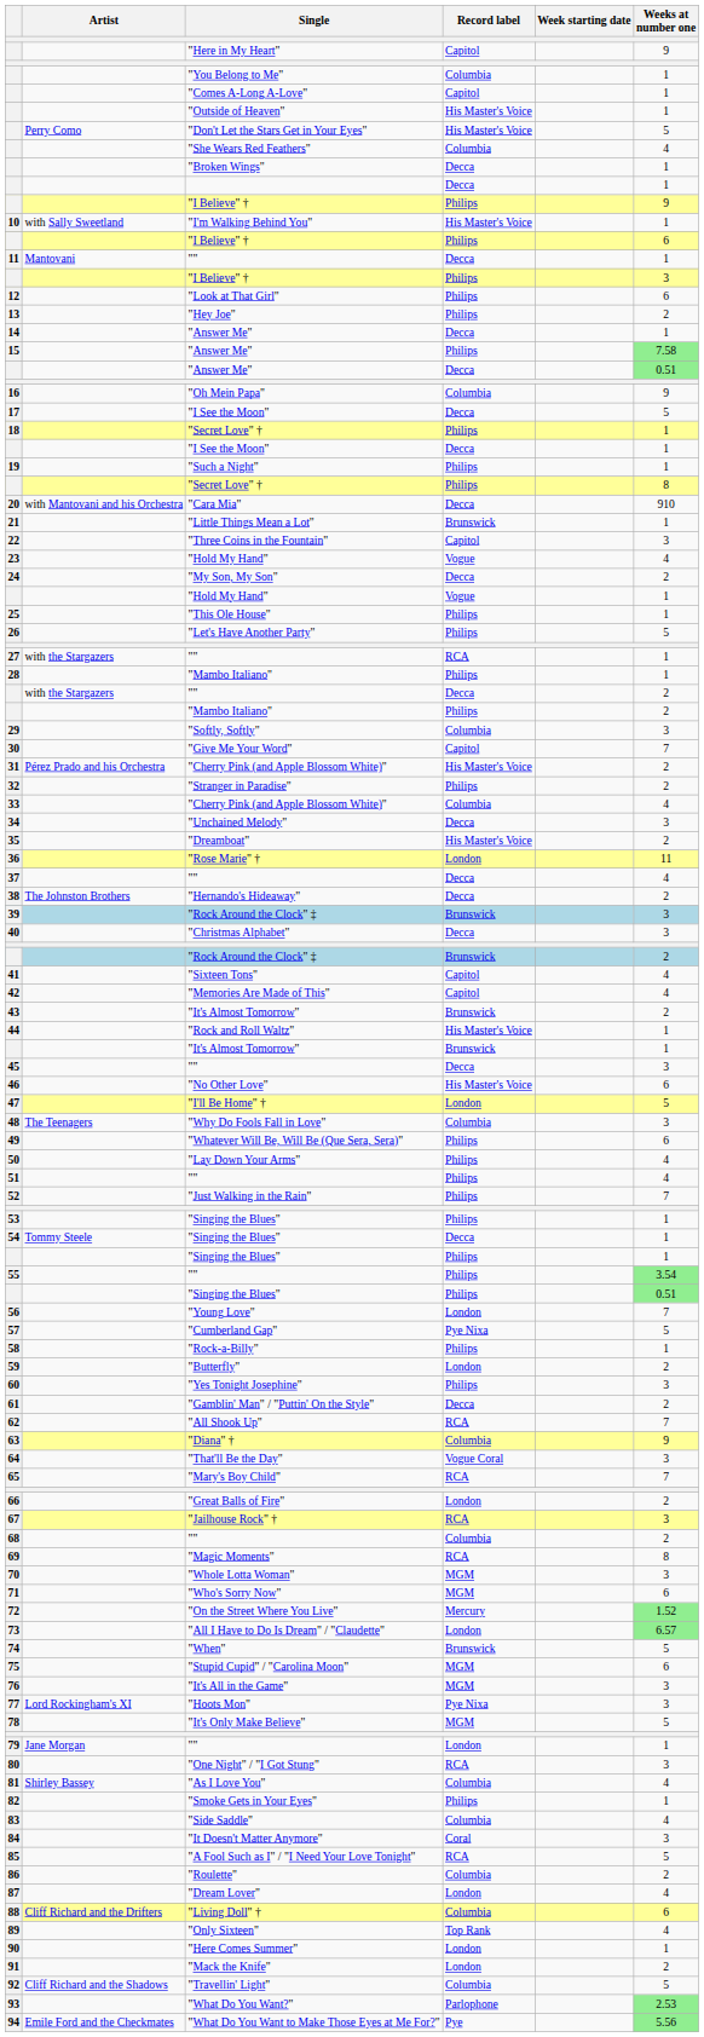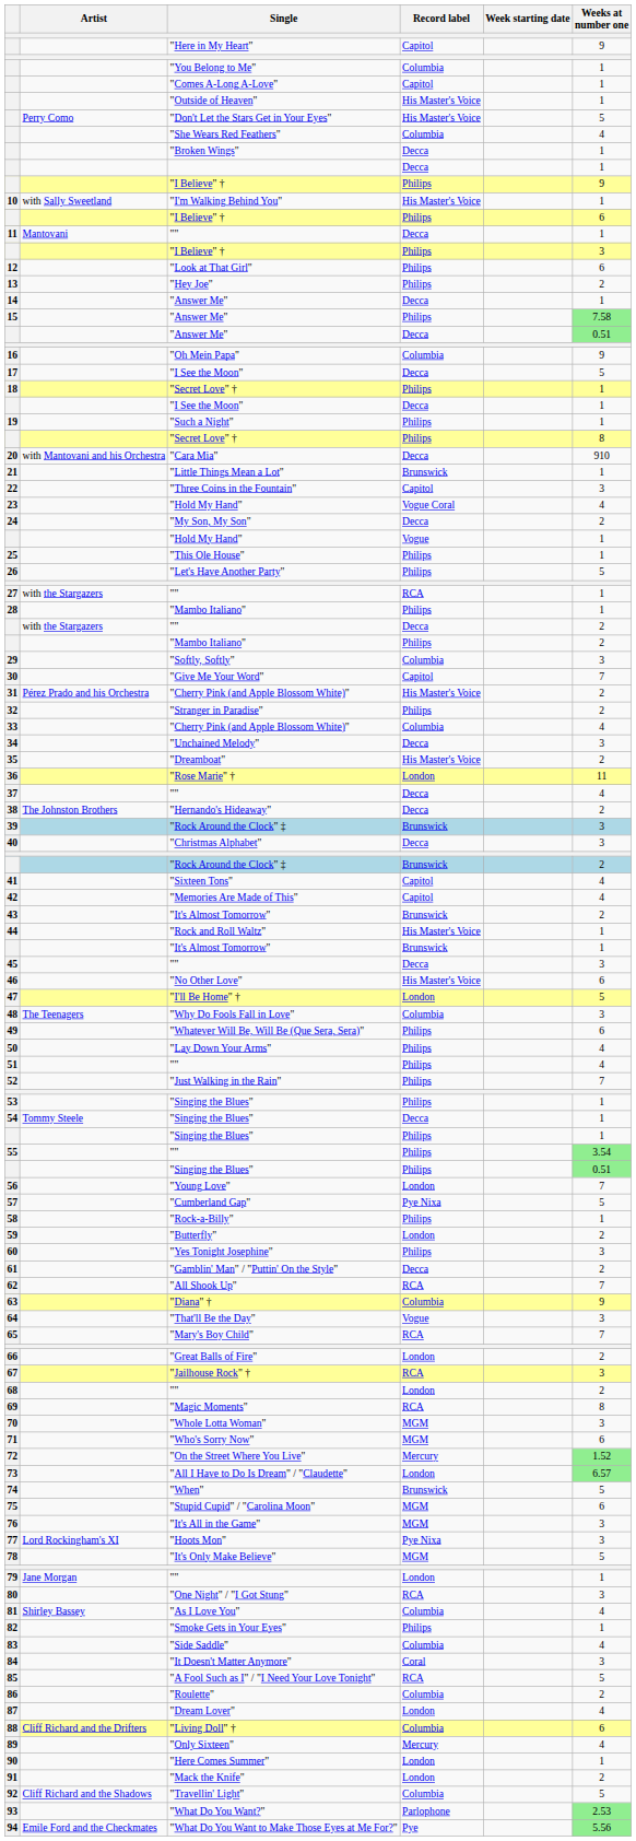23 | Record label: Vogue -> Vogue Coral
64 | Record label: Vogue Coral -> Vogue
68 | Record label: Columbia -> London
89 | Record label: Top Rank -> Mercury
